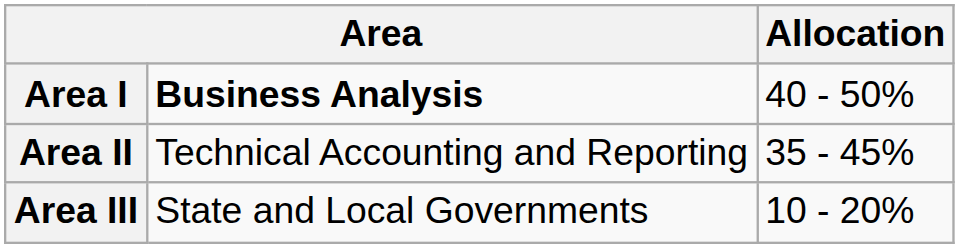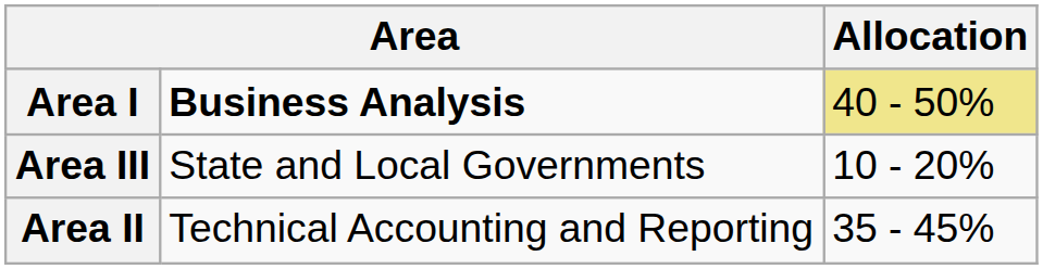Area I | Allocation: no background -> khaki background
rows swapped: Area II <-> Area III
